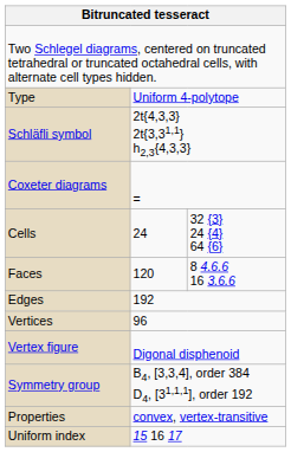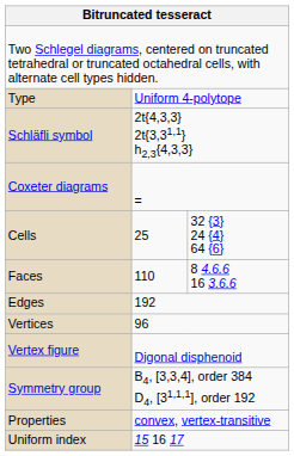Cells | column 2: 24 -> 25
Faces | column 2: 120 -> 110
